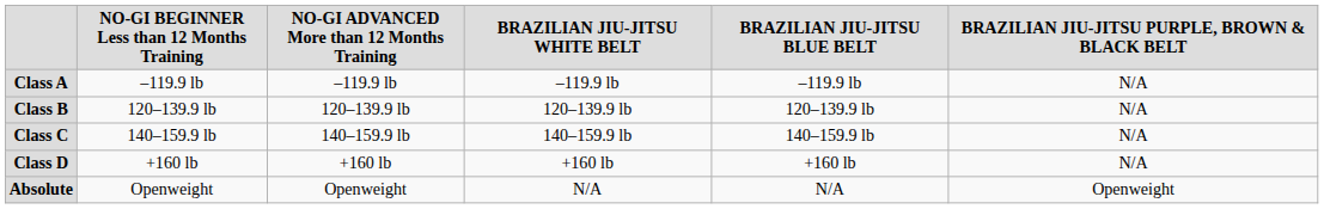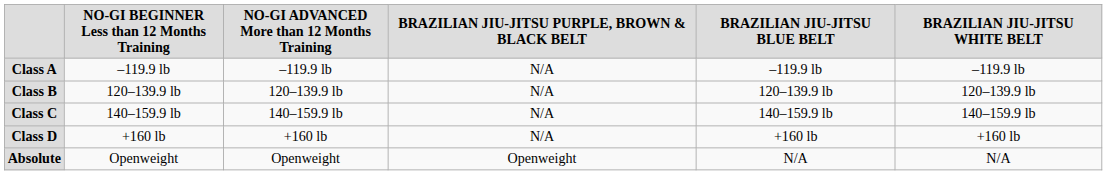columns swapped: BRAZILIAN JIU-JITSU WHITE BELT <-> BRAZILIAN JIU-JITSU PURPLE, BROWN & BLACK BELT
